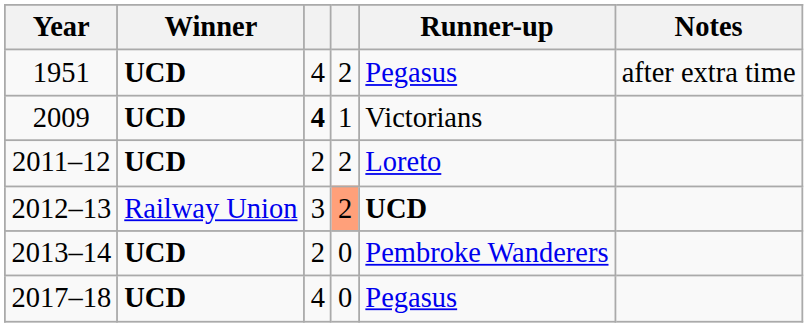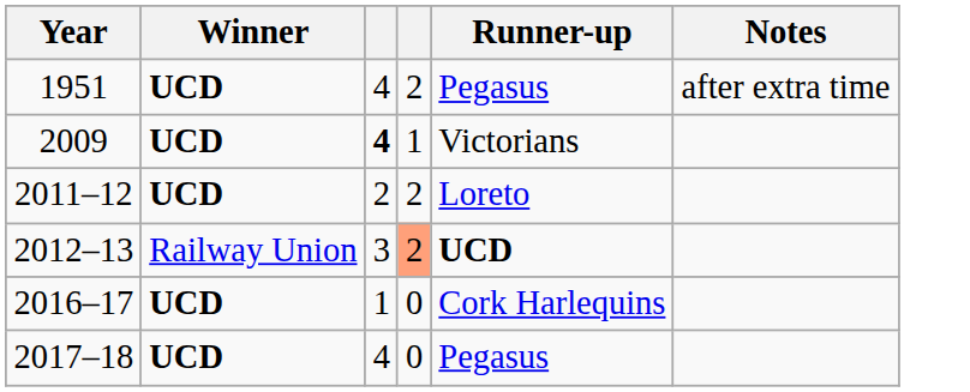- row: 2013–14 | UCD | 2 | 0 | Pembroke Wanderers
+ row: 2016–17 | UCD | 1 | 0 | Cork Harlequins
